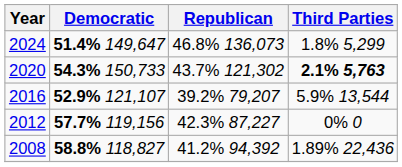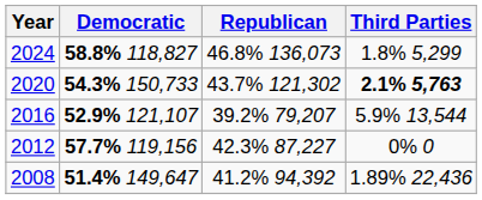2024 | Democratic: 51.4% 149,647 -> 58.8% 118,827
2008 | Democratic: 58.8% 118,827 -> 51.4% 149,647
